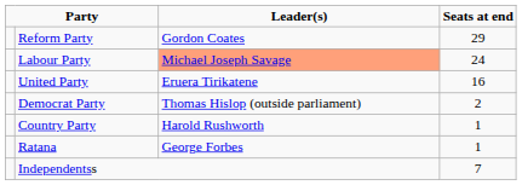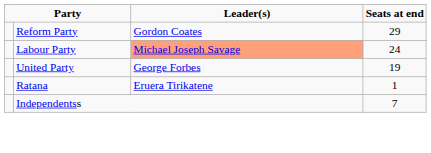United Party | Leader(s): Eruera Tirikatene -> George Forbes
United Party | Seats at end: 16 -> 19
- row: Democrat Party | Thomas Hislop (outside parliament) | 2
- row: Country Party | Harold Rushworth | 1
Ratana | Leader(s): George Forbes -> Eruera Tirikatene
